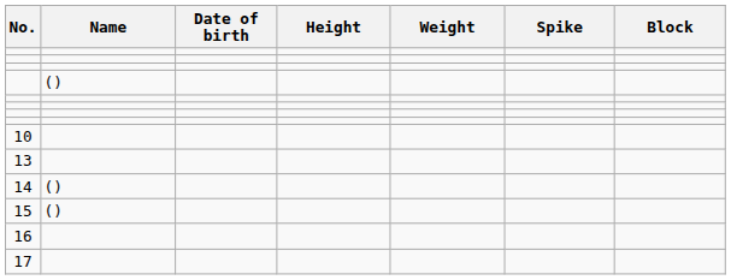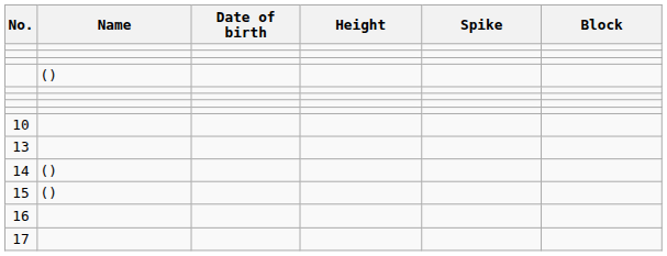- column: Weight
